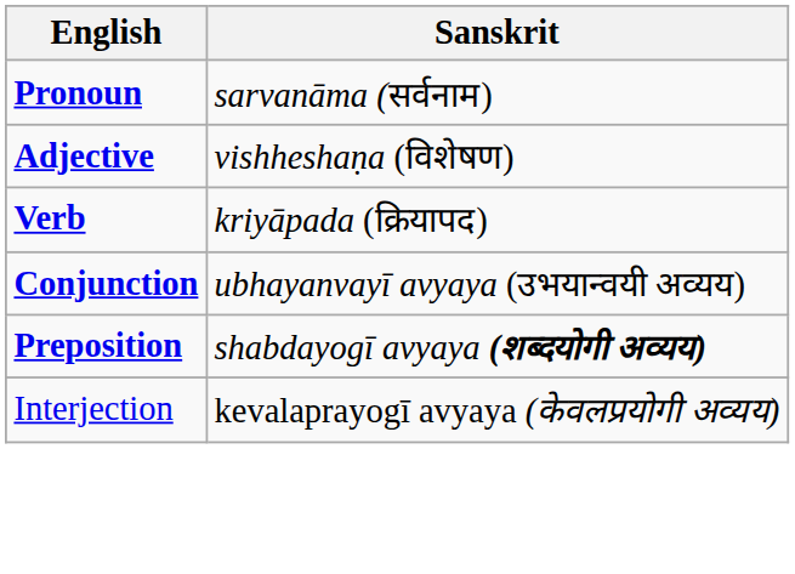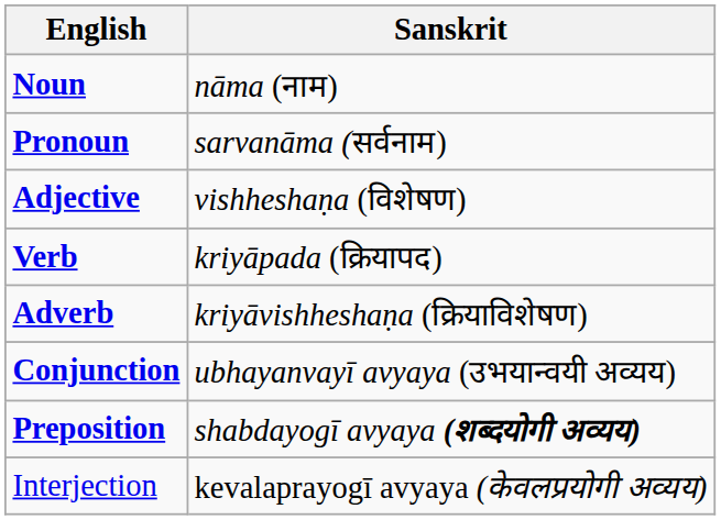+ row: Noun | nāma (नाम)
+ row: Adverb | kriyāvishheshaṇa (क्रियाविशेषण)
